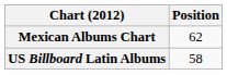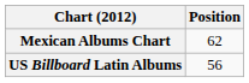US Billboard Latin Albums | Position: 58 -> 56
